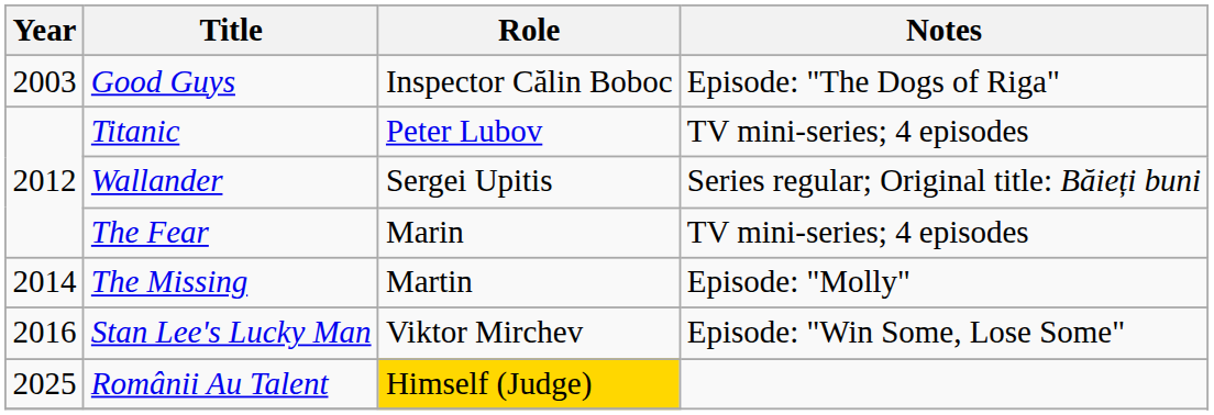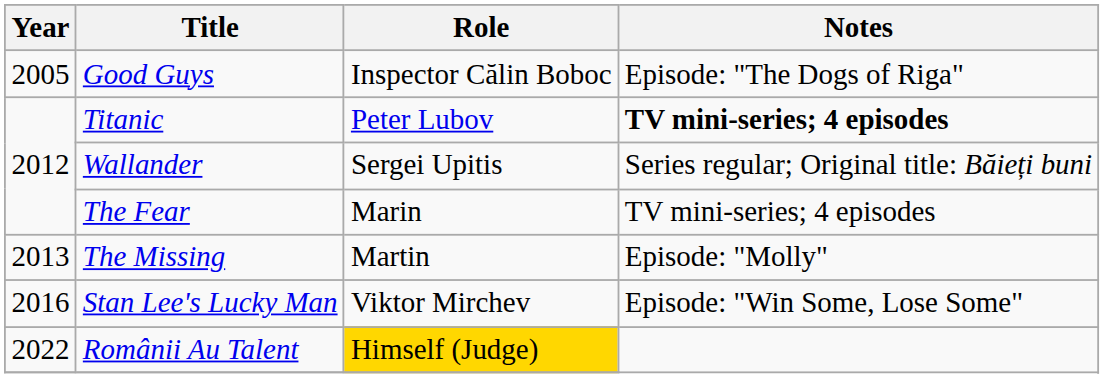Good Guys | Year: 2003 -> 2005
Titanic | Notes: normal -> bold
The Missing | Year: 2014 -> 2013
Românii Au Talent | Year: 2025 -> 2022
